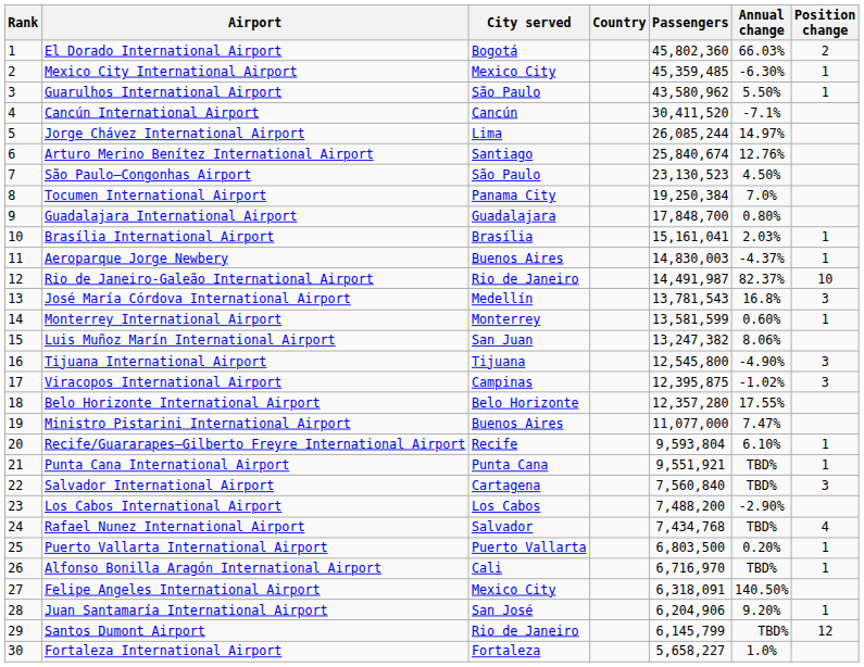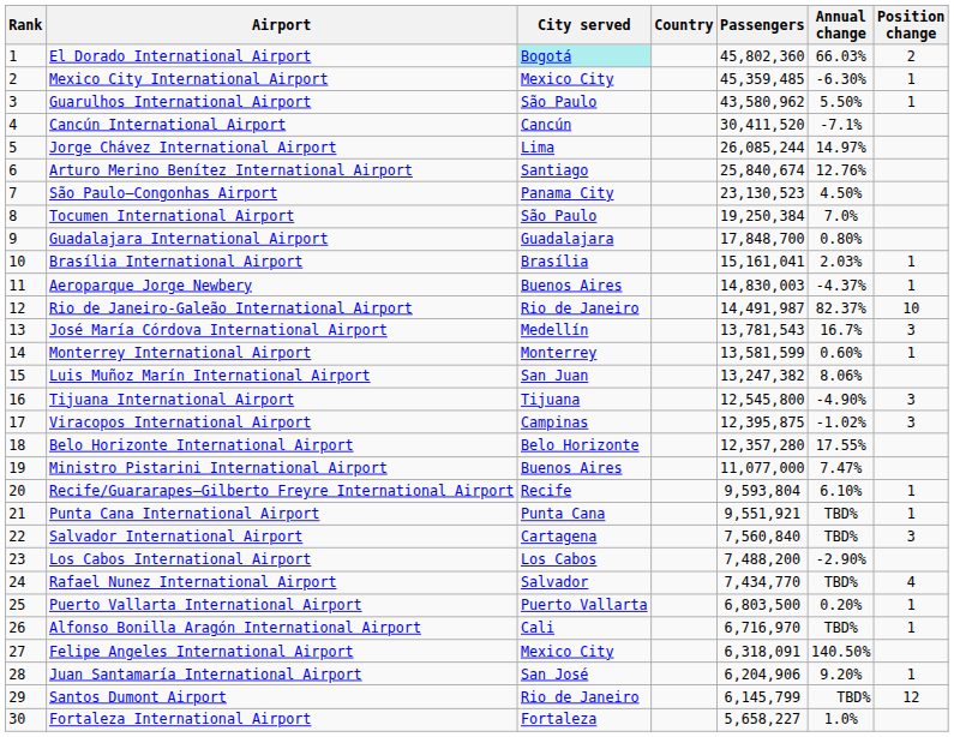El Dorado International Airport | City served: no background -> paleturquoise background
São Paulo–Congonhas Airport | City served: São Paulo -> Panama City
Tocumen International Airport | City served: Panama City -> São Paulo
José María Córdova International Airport | Annual change: 16.8% -> 16.7%
Rafael Nunez International Airport | Passengers: 7,434,768 -> 7,434,770
